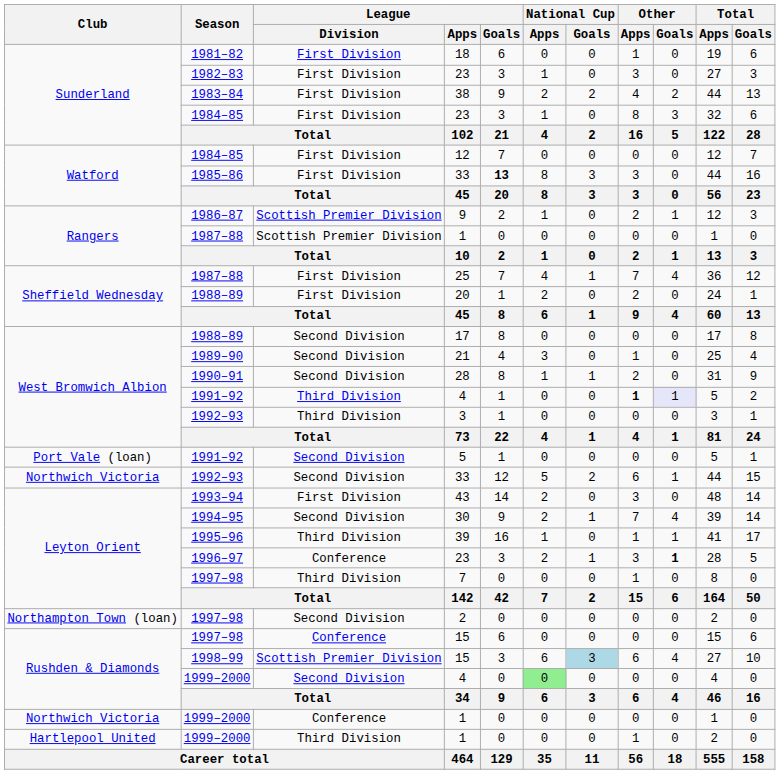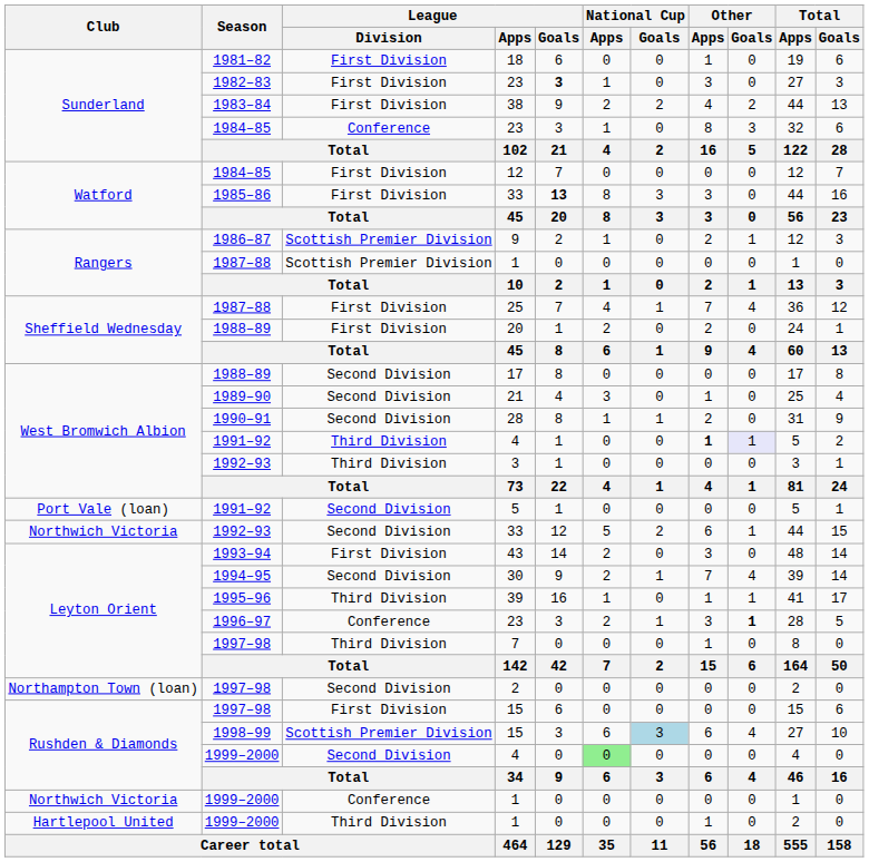1982–83 / 23 | League / Goals: normal -> bold
1984–85 / 23 | League / Division: First Division -> Conference
1997–98 / 15 | League / Division: Conference -> First Division
